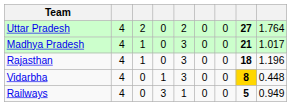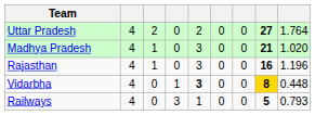Madhya Pradesh | column 9: 1.017 -> 1.020
Rajasthan | column 8: 18 -> 16
Vidarbha | column 5: normal -> bold
Railways | column 9: 0.949 -> 0.793
